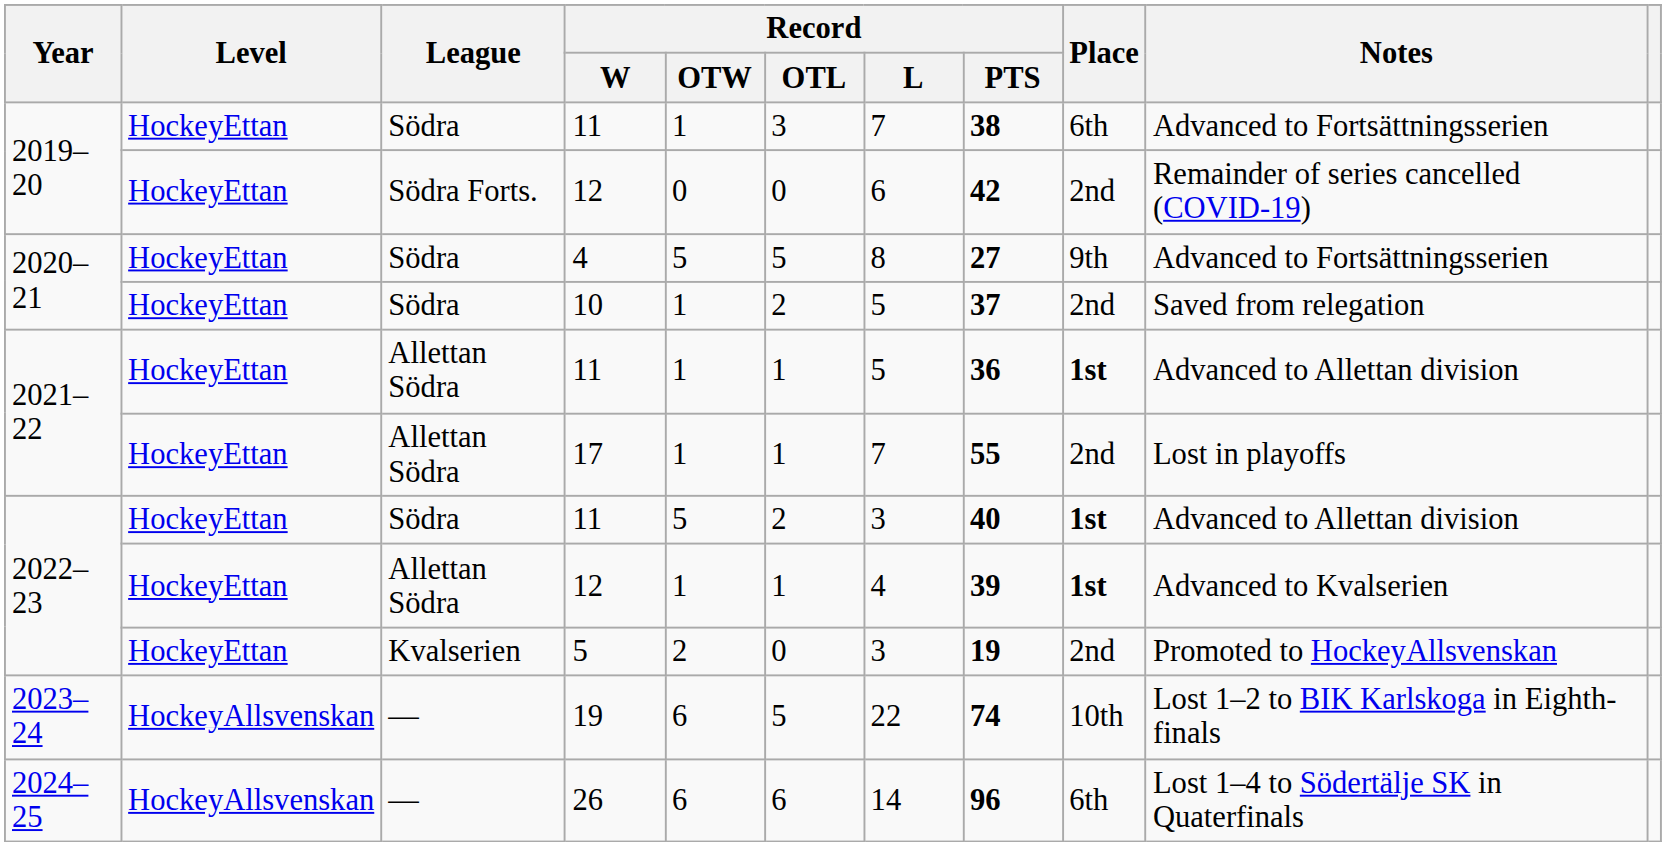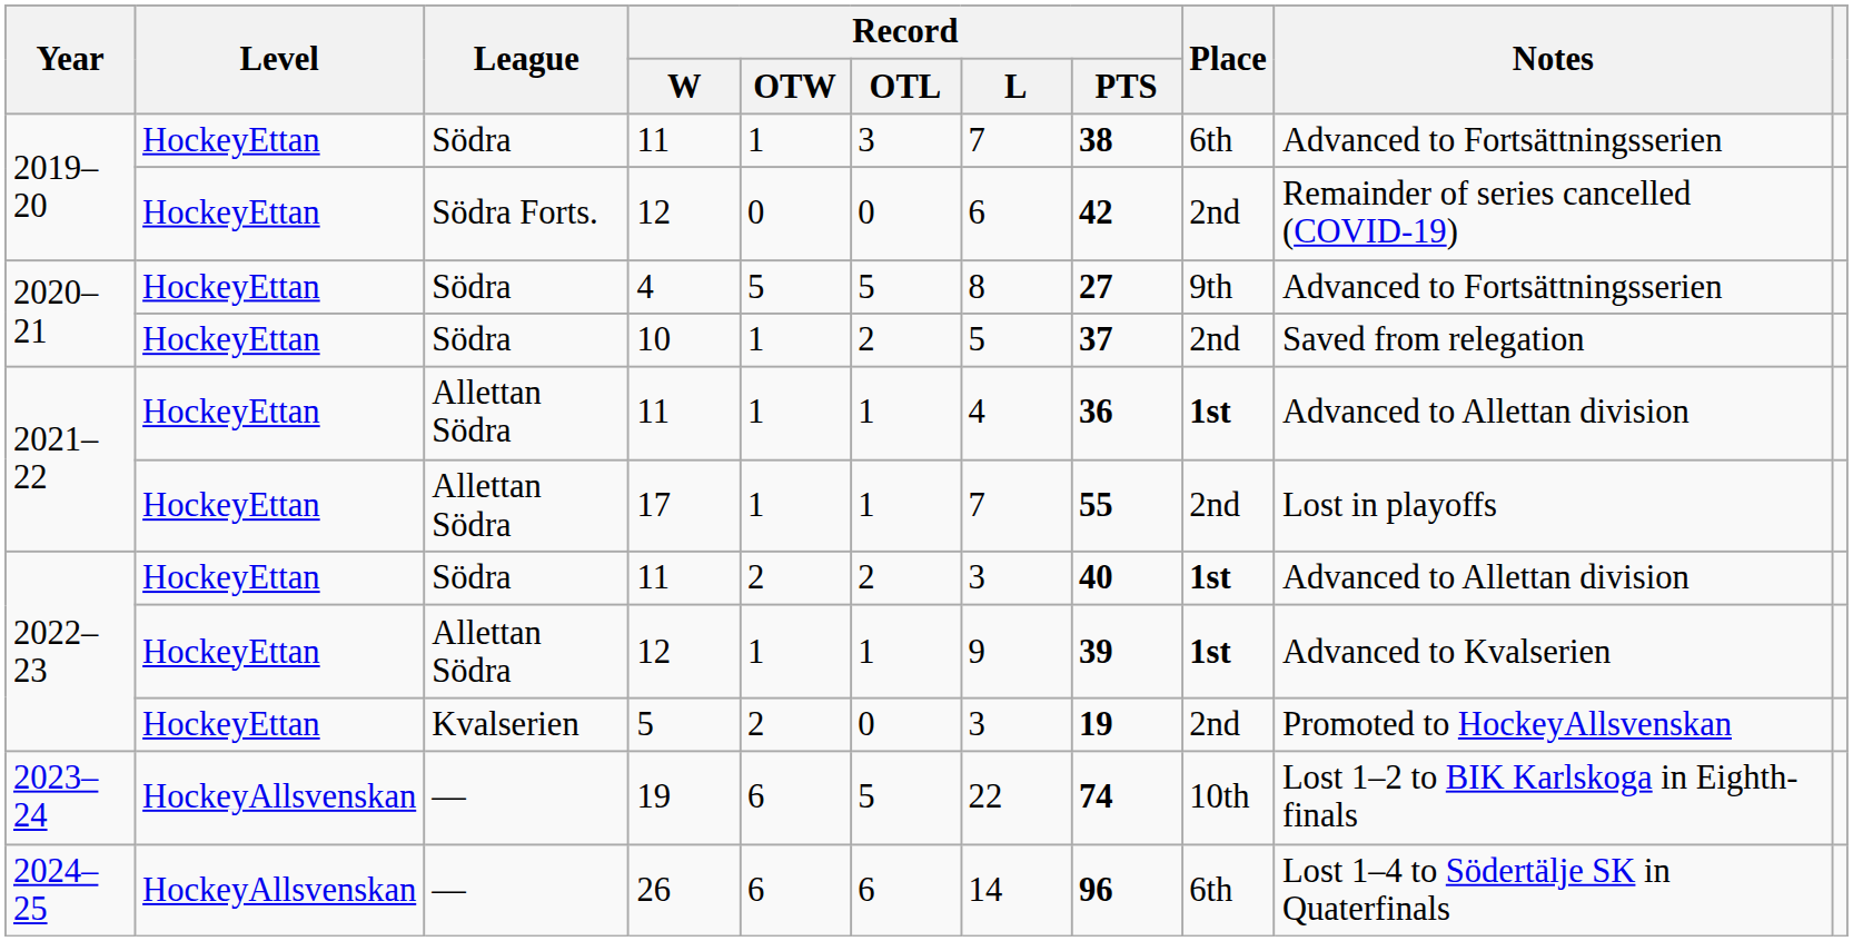2021–22 / 11 | Record / L: 5 -> 4
2022–23 / 11 | Record / OTW: 5 -> 2
2022–23 / 12 | Record / L: 4 -> 9
